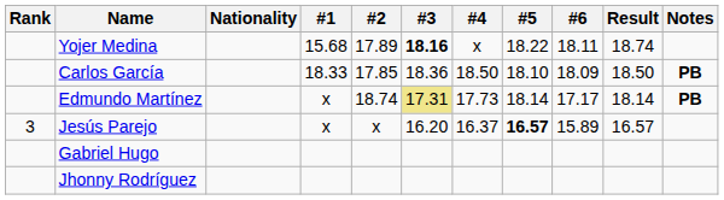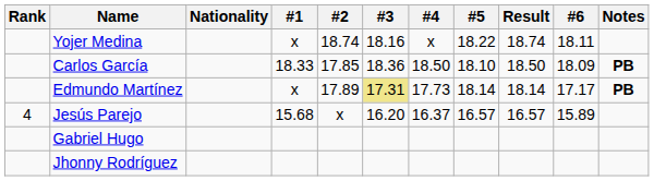columns swapped: #6 <-> Result
Yojer Medina | #1: 15.68 -> x
Yojer Medina | #2: 17.89 -> 18.74
Yojer Medina | #3: bold -> normal
Edmundo Martínez | #2: 18.74 -> 17.89
Jesús Parejo | Rank: 3 -> 4
Jesús Parejo | #1: x -> 15.68
Jesús Parejo | #5: bold -> normal
